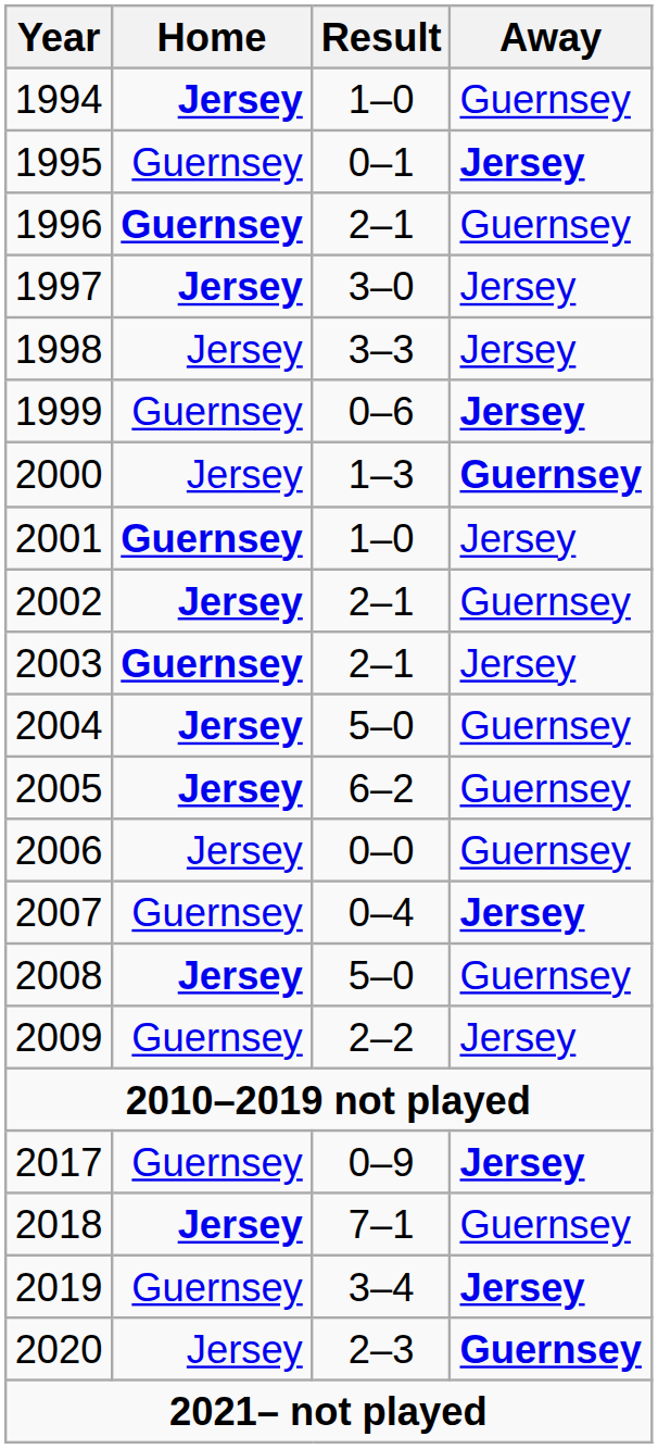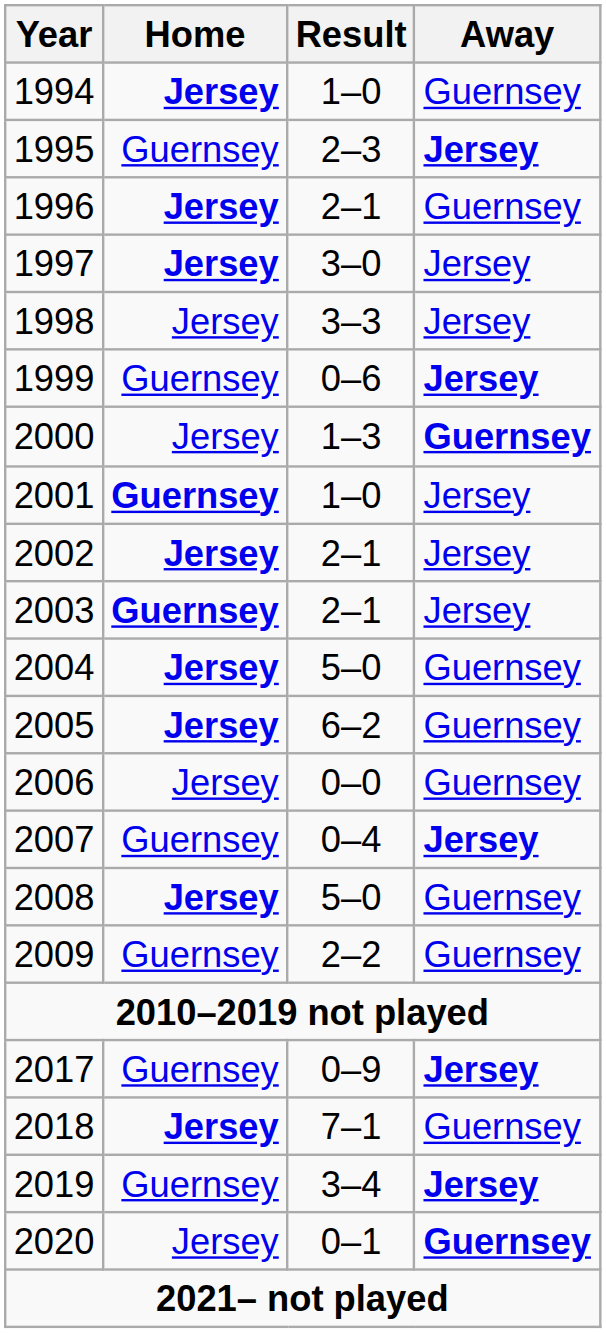1995 | Result: 0–1 -> 2–3
1996 | Home: Guernsey -> Jersey
2002 | Away: Guernsey -> Jersey
2009 | Away: Jersey -> Guernsey
2020 | Result: 2–3 -> 0–1
